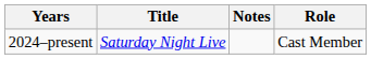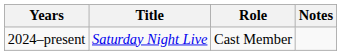columns swapped: Role <-> Notes
